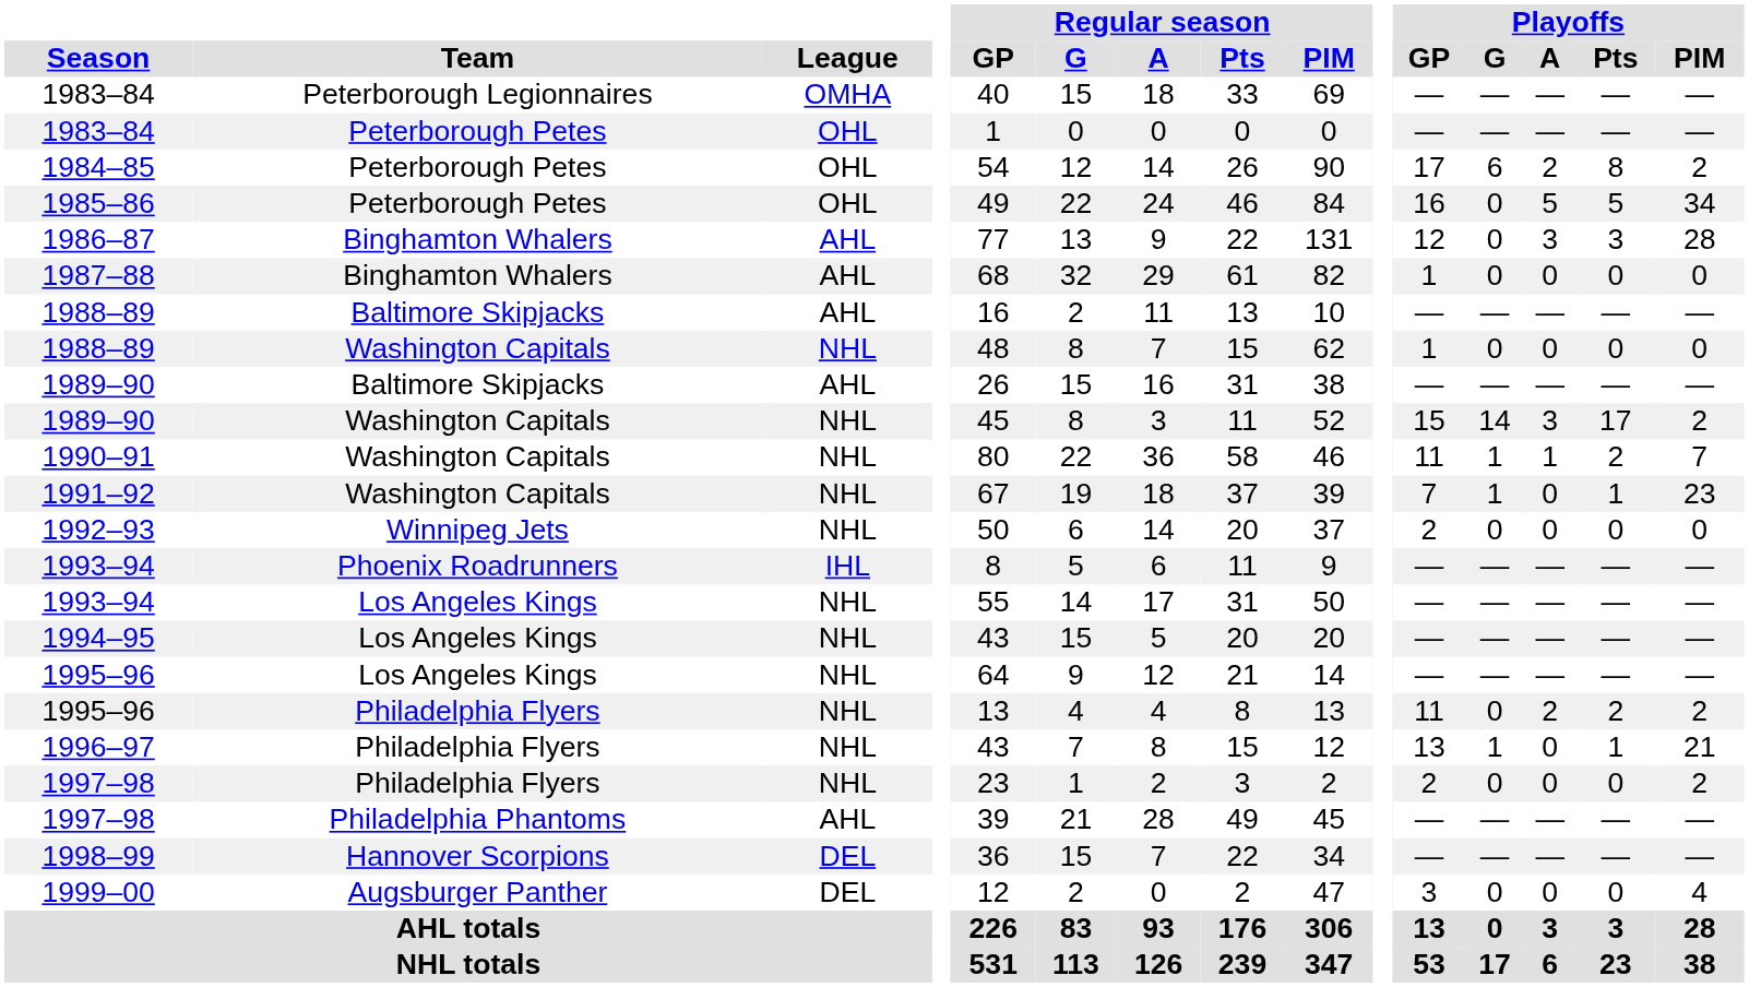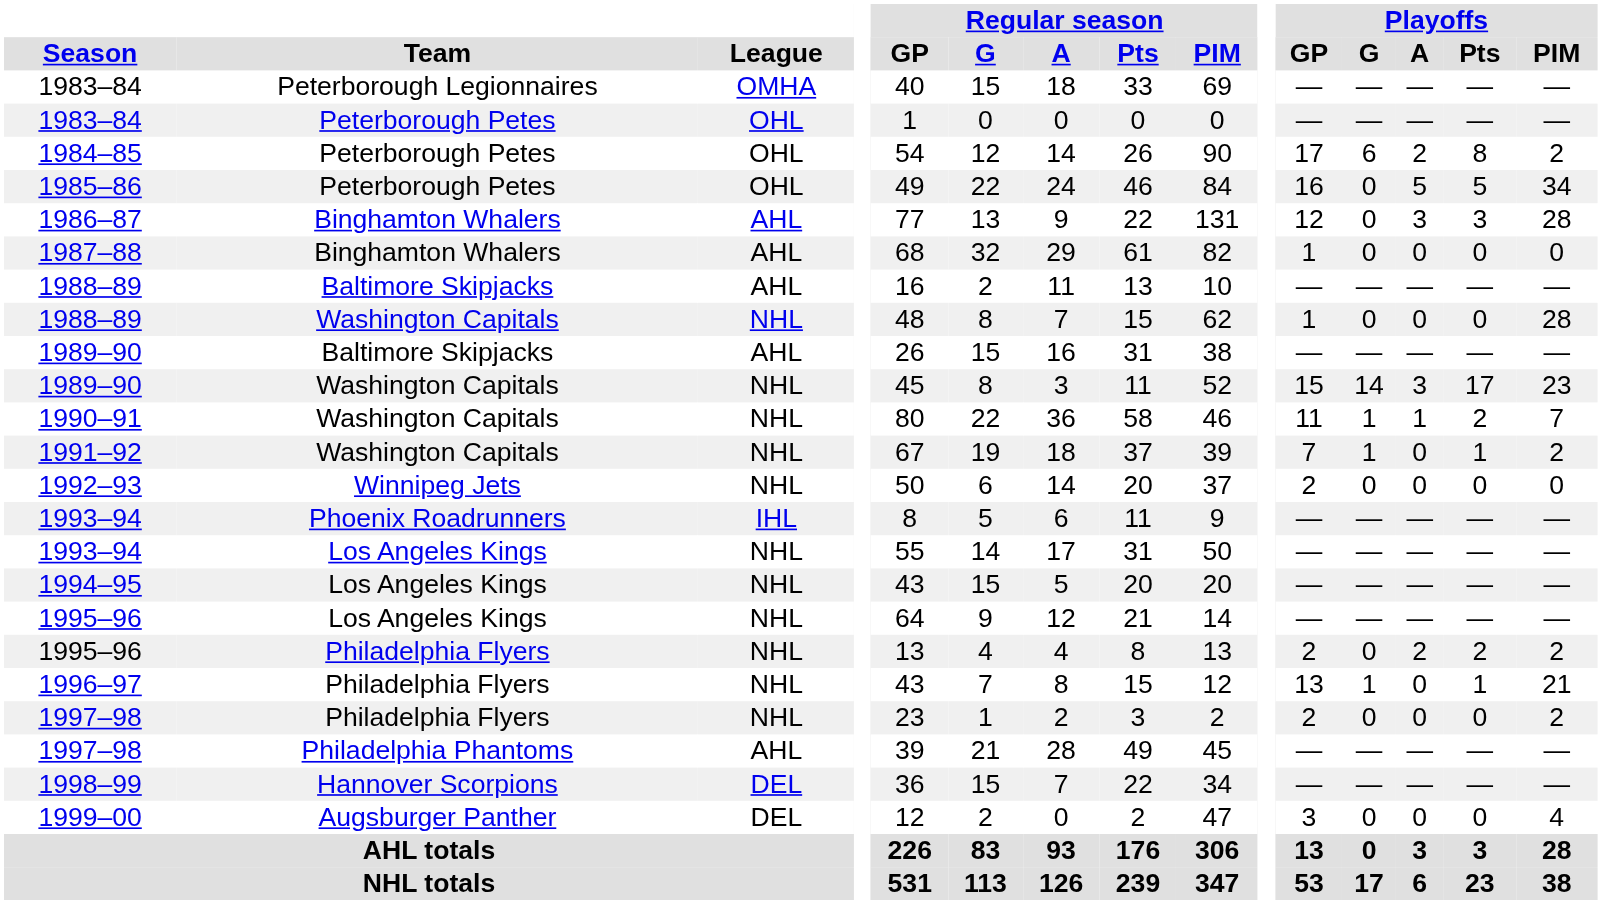1988–89 / Washington Capitals | Playoffs / PIM: 0 -> 28
1989–90 / Washington Capitals | Playoffs / PIM: 2 -> 23
1991–92 | Playoffs / PIM: 23 -> 2
1995–96 / Philadelphia Flyers | Playoffs / GP: 11 -> 2
